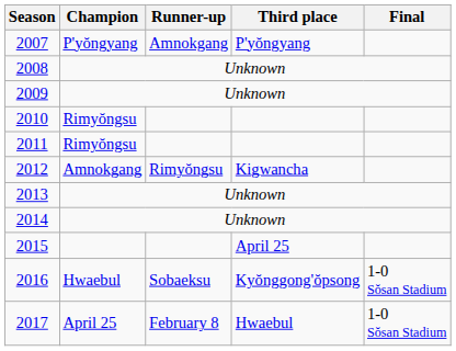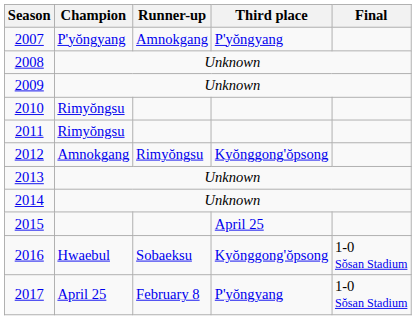2012 | Third place: Kigwancha -> Kyŏnggong'ŏpsong
2017 | Third place: Hwaebul -> P'yŏngyang
